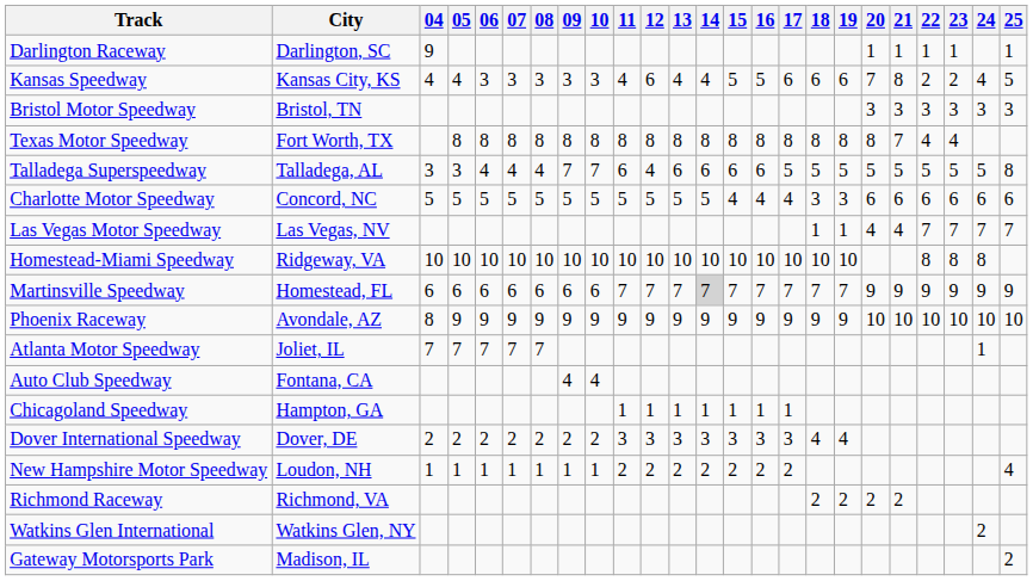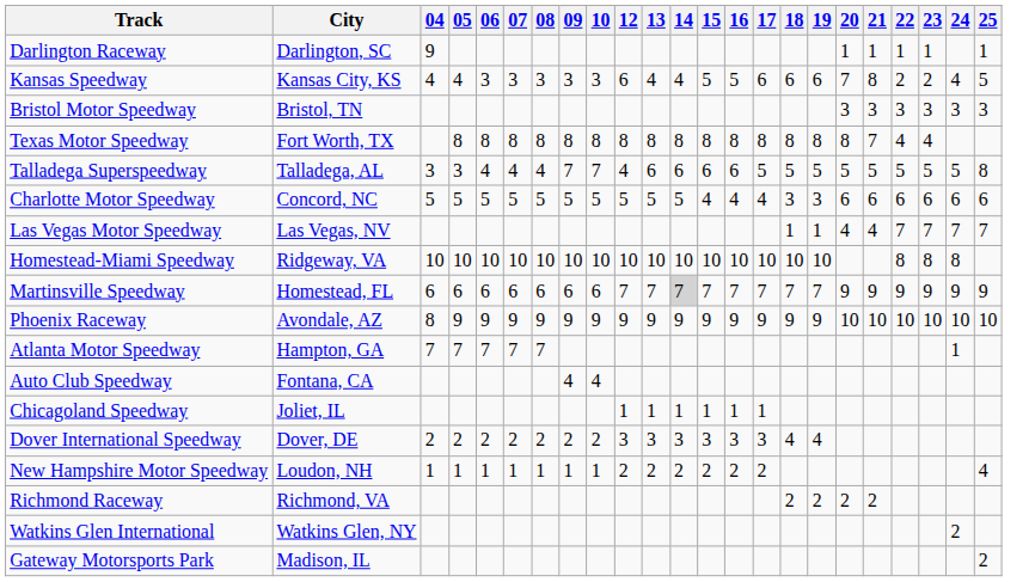- column: 11 | 4 | 8 | 6 | 5 | 10 | 7 | 9 | 1 | 3 | 2
Atlanta Motor Speedway | City: Joliet, IL -> Hampton, GA
Chicagoland Speedway | City: Hampton, GA -> Joliet, IL
